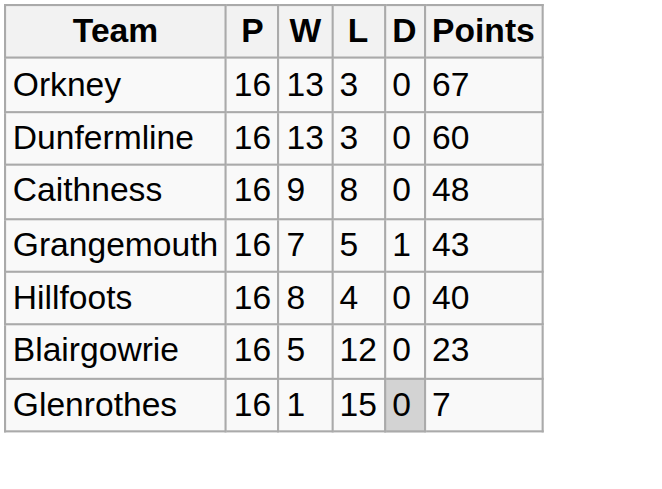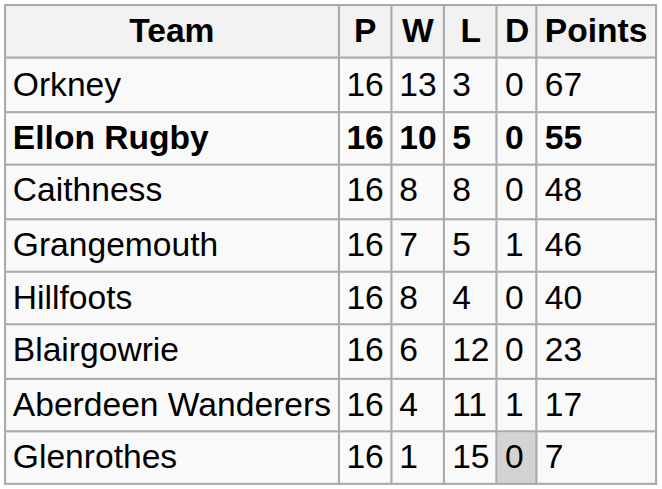- row: Dunfermline | 16 | 13 | 3 | 0 | 60
+ row: Ellon Rugby | 16 | 10 | 5 | 0 | 55
Caithness | W: 9 -> 8
Grangemouth | Points: 43 -> 46
Blairgowrie | W: 5 -> 6
+ row: Aberdeen Wanderers | 16 | 4 | 11 | 1 | 17
